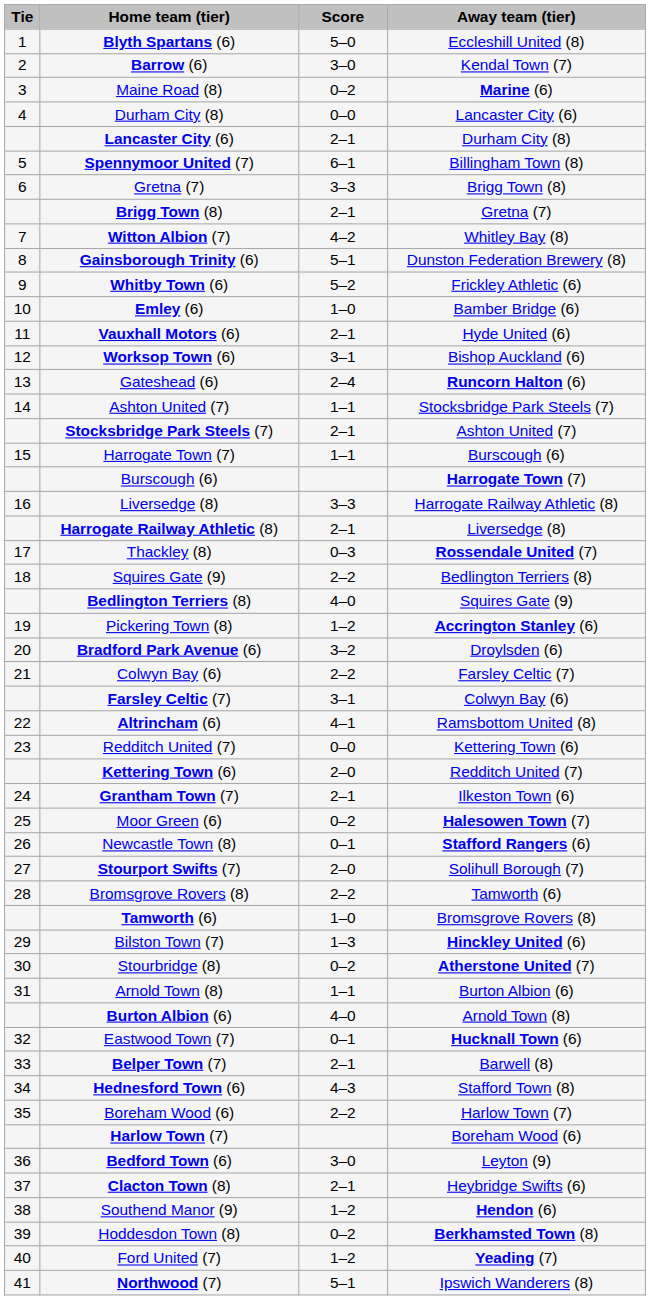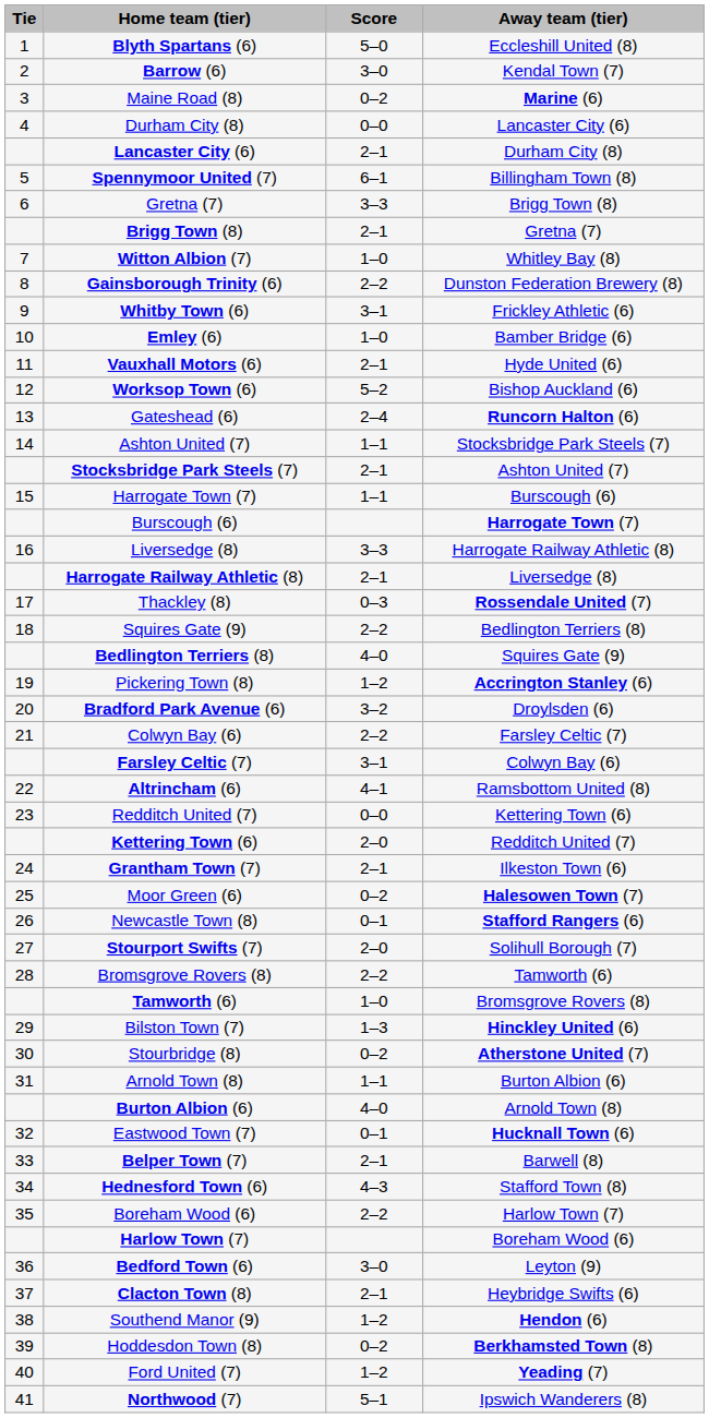Witton Albion (7) | Score: 4–2 -> 1–0
Gainsborough Trinity (6) | Score: 5–1 -> 2–2
Whitby Town (6) | Score: 5–2 -> 3–1
Worksop Town (6) | Score: 3–1 -> 5–2
